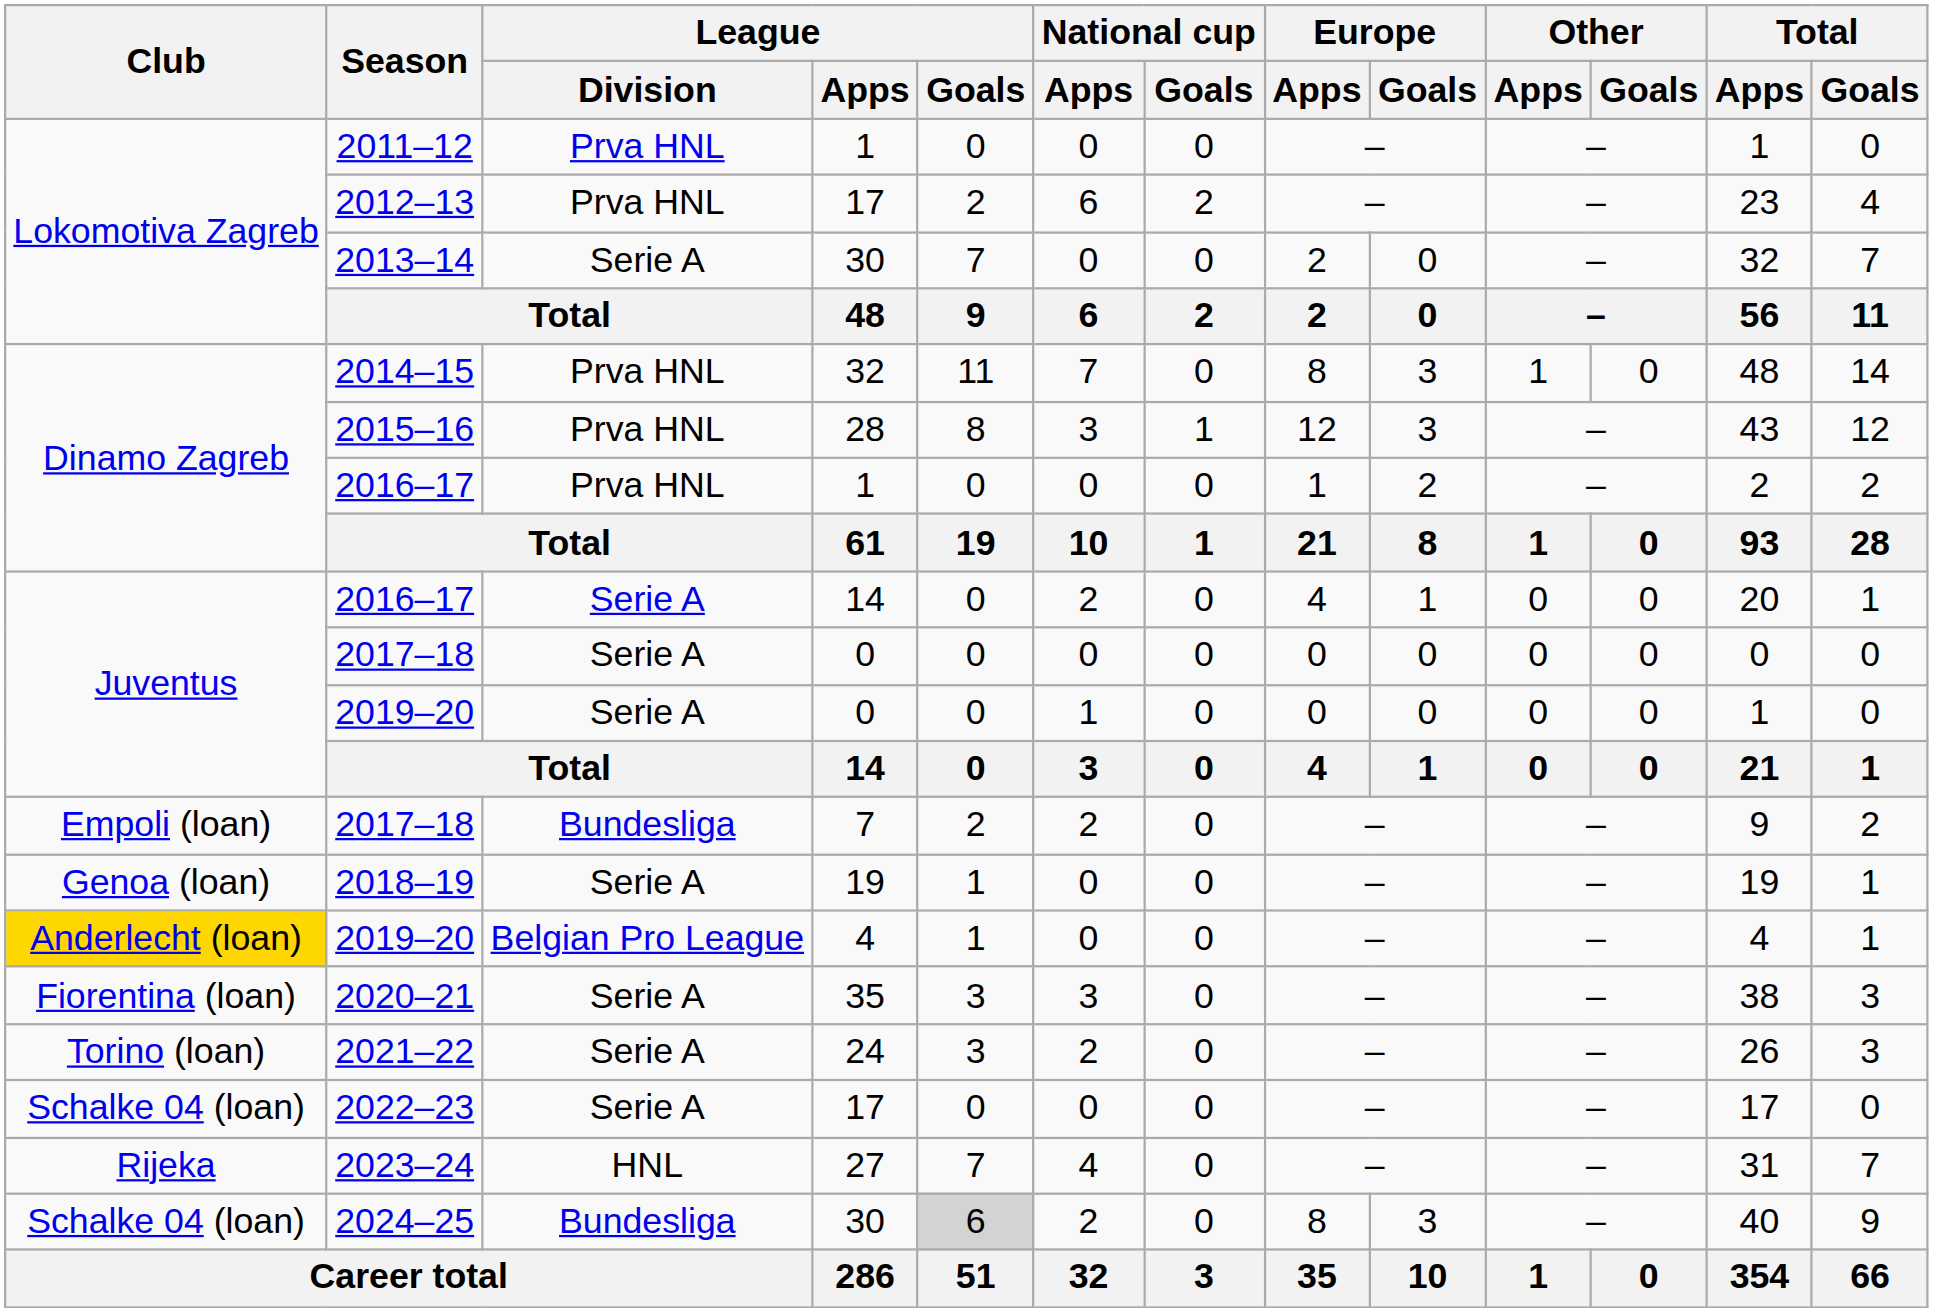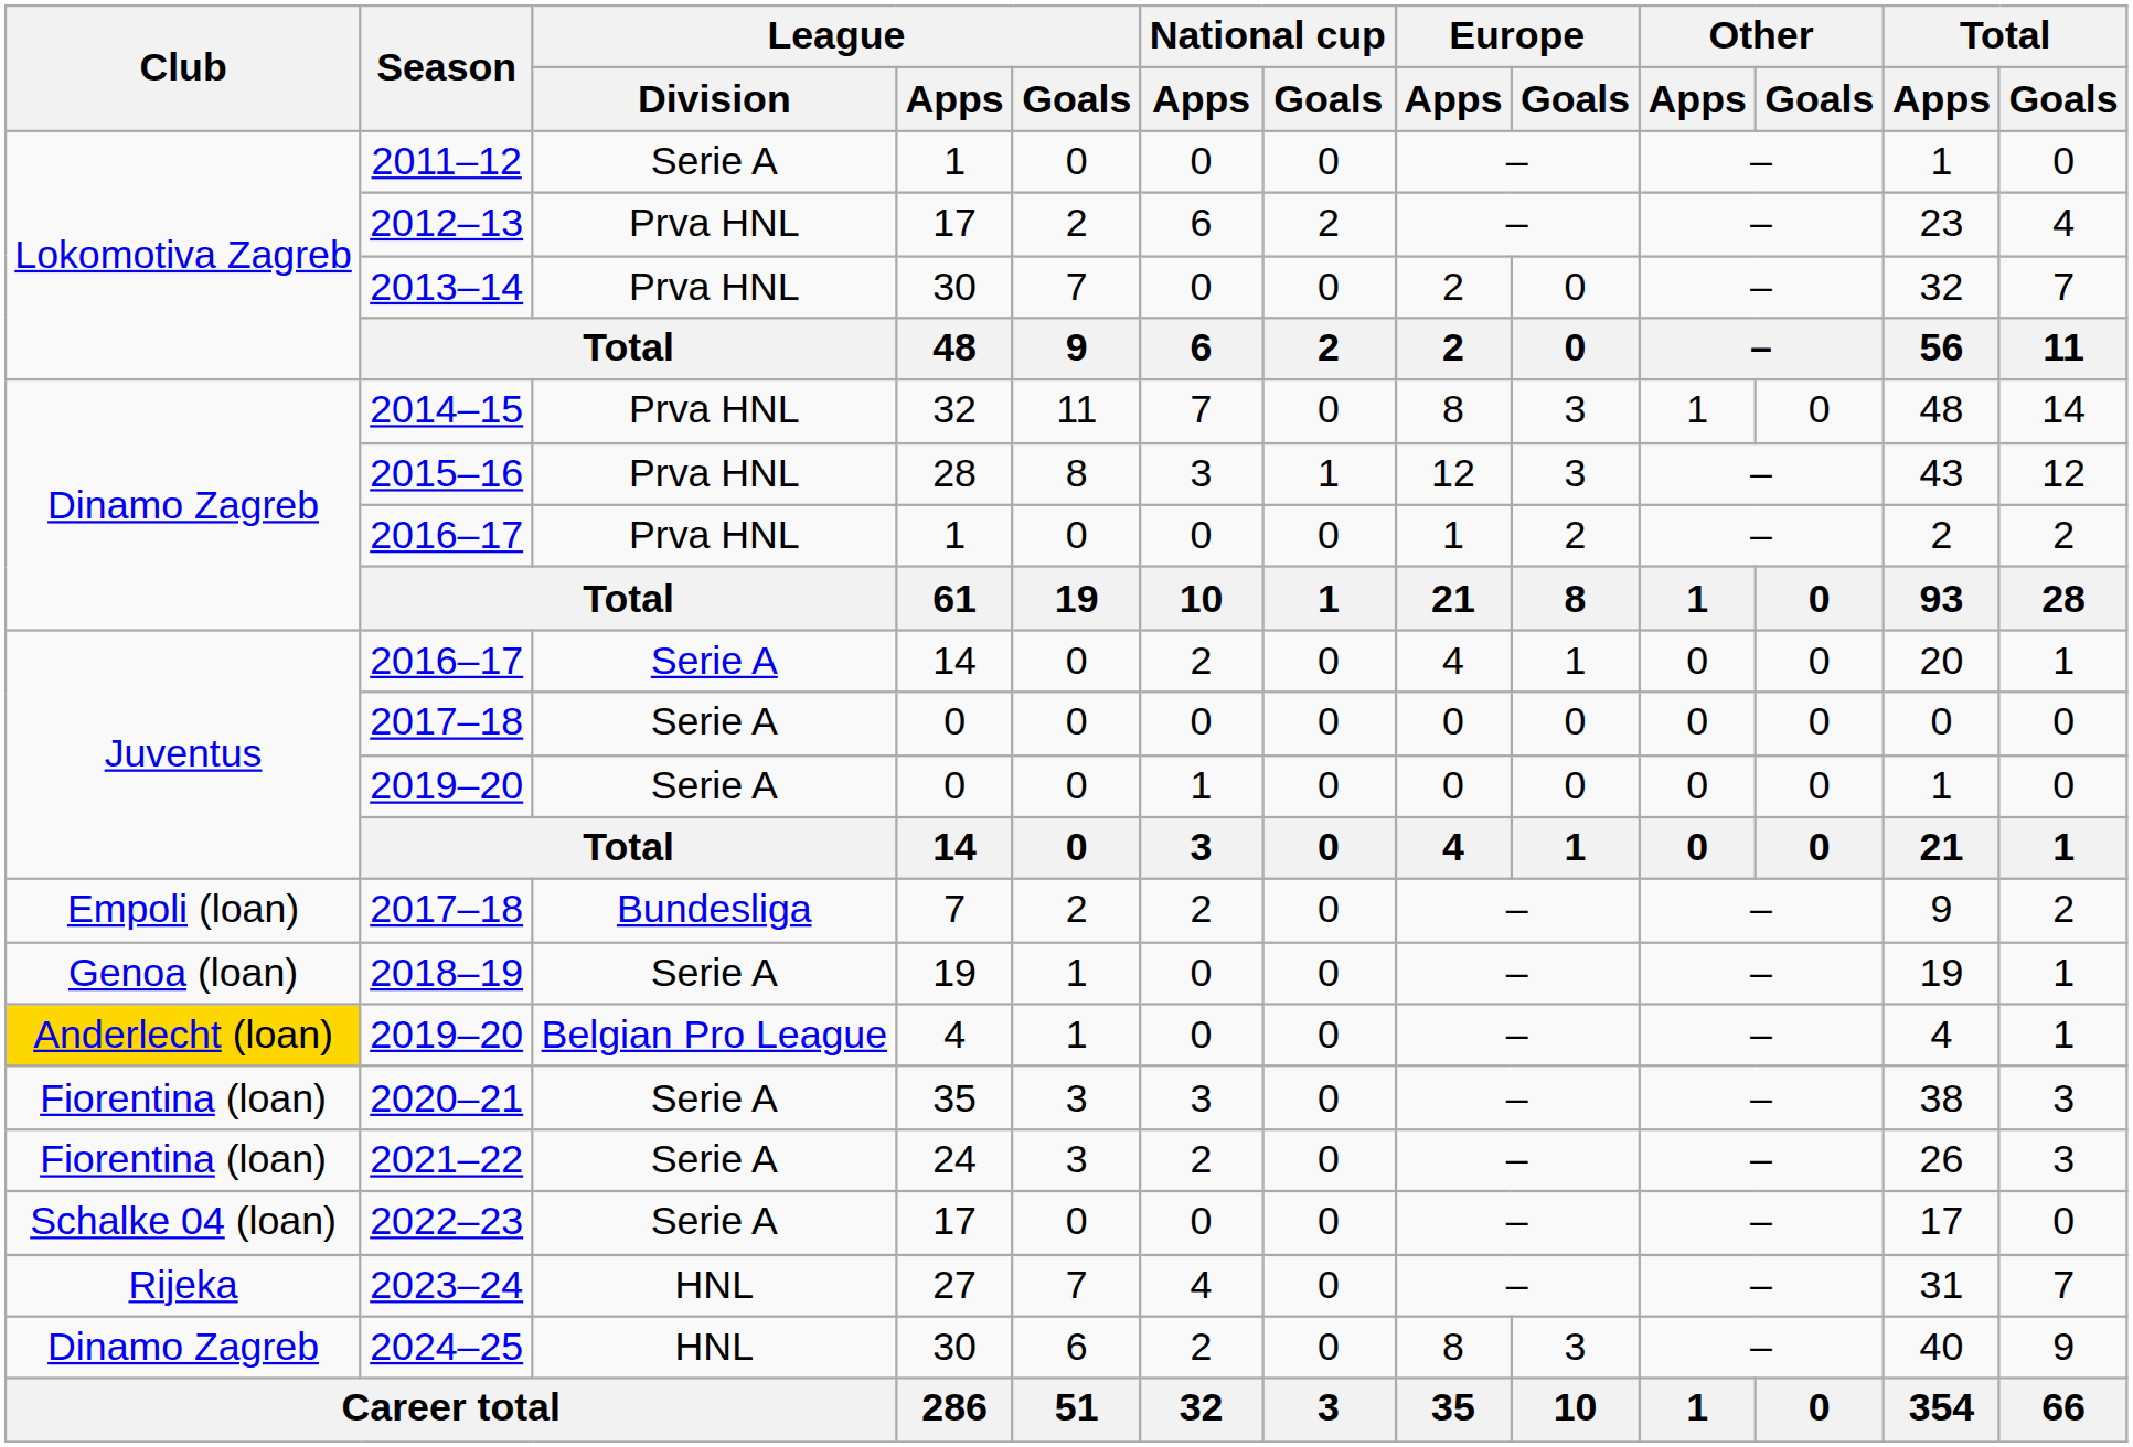2011–12 | League / Division: Prva HNL -> Serie A
2013–14 | League / Division: Serie A -> Prva HNL
2021–22 | Club: Torino (loan) -> Fiorentina (loan)
2024–25 | Club: Schalke 04 (loan) -> Dinamo Zagreb
2024–25 | League / Division: Bundesliga -> HNL
2024–25 | League / Goals: lightgrey background -> no background
